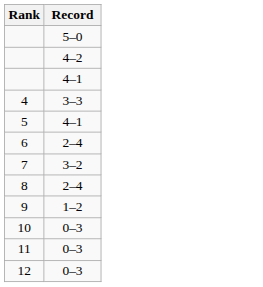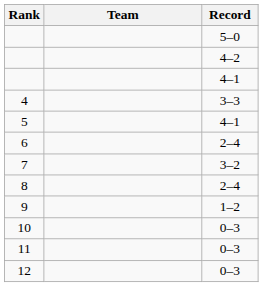+ column: Team
